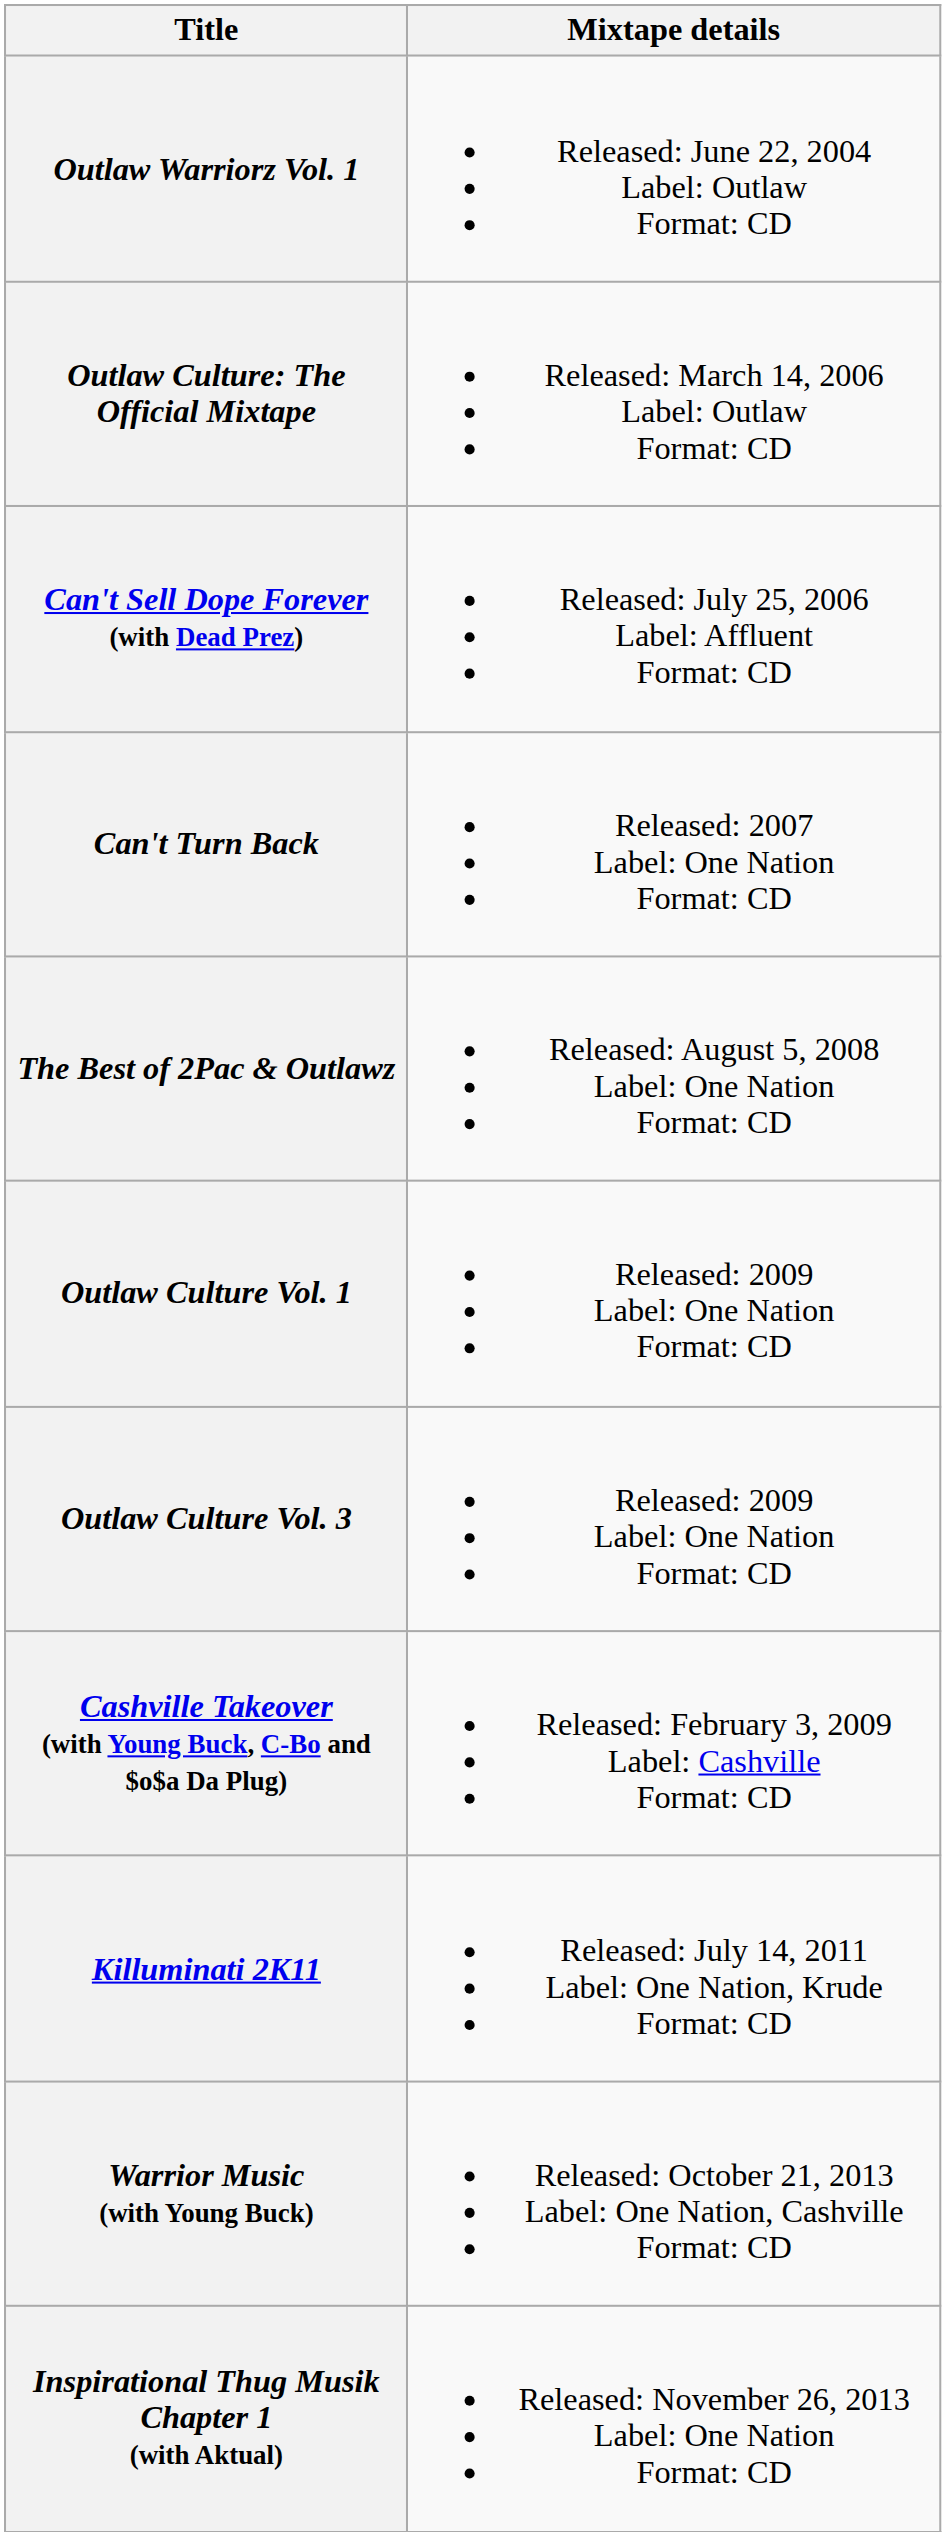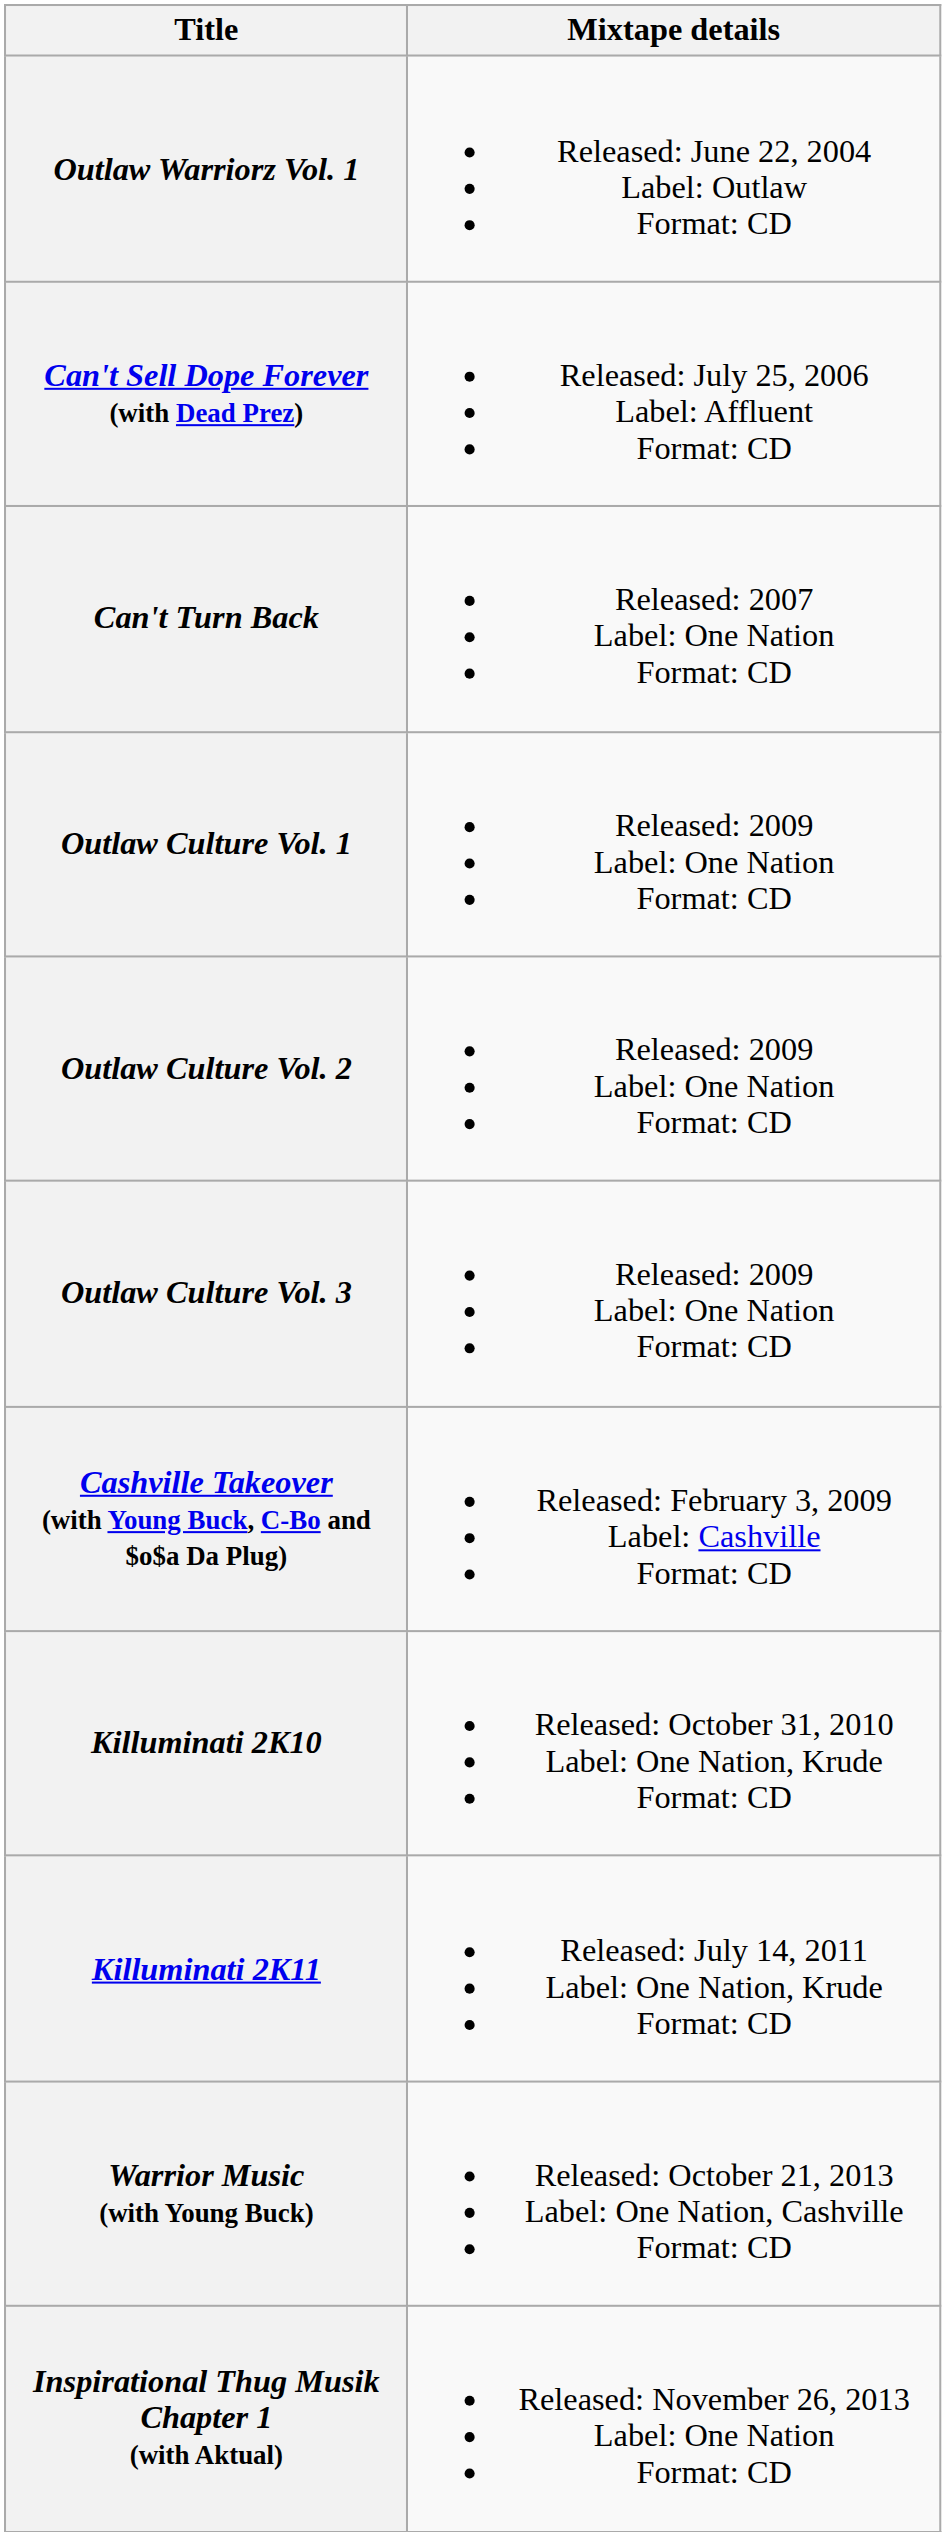- row: Outlaw Culture: The Official Mixtape | Released: March 14, 2006 Label: Outlaw Format: CD
- row: The Best of 2Pac & Outlawz | Released: August 5, 2008 Label: One Nation Format: CD
+ row: Outlaw Culture Vol. 2 | Released: 2009 Label: One Nation Format: CD
+ row: Killuminati 2K10 | Released: October 31, 2010 Label: One Nation, Krude Format: CD
